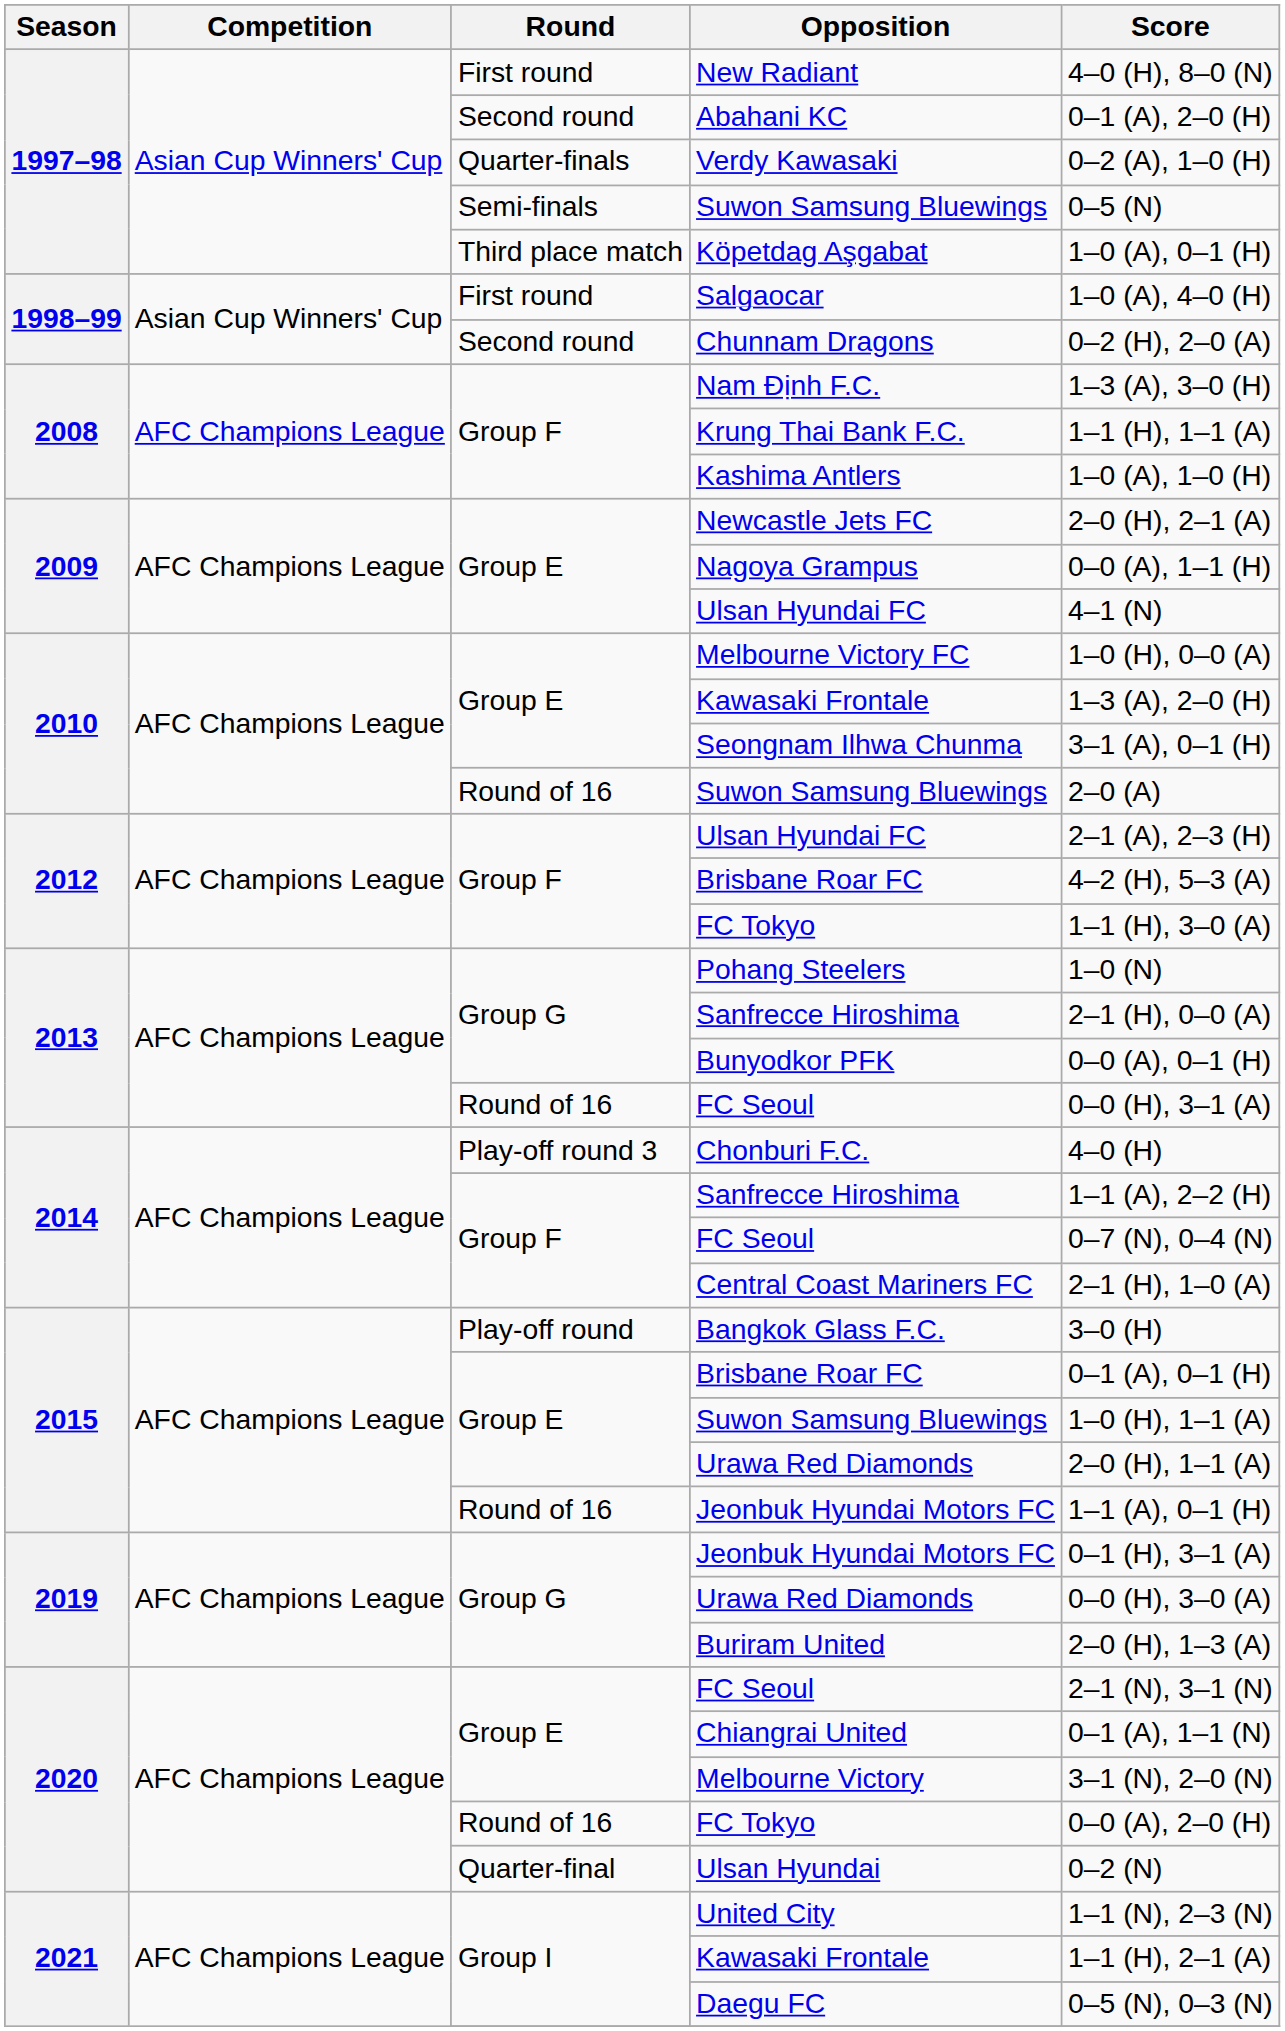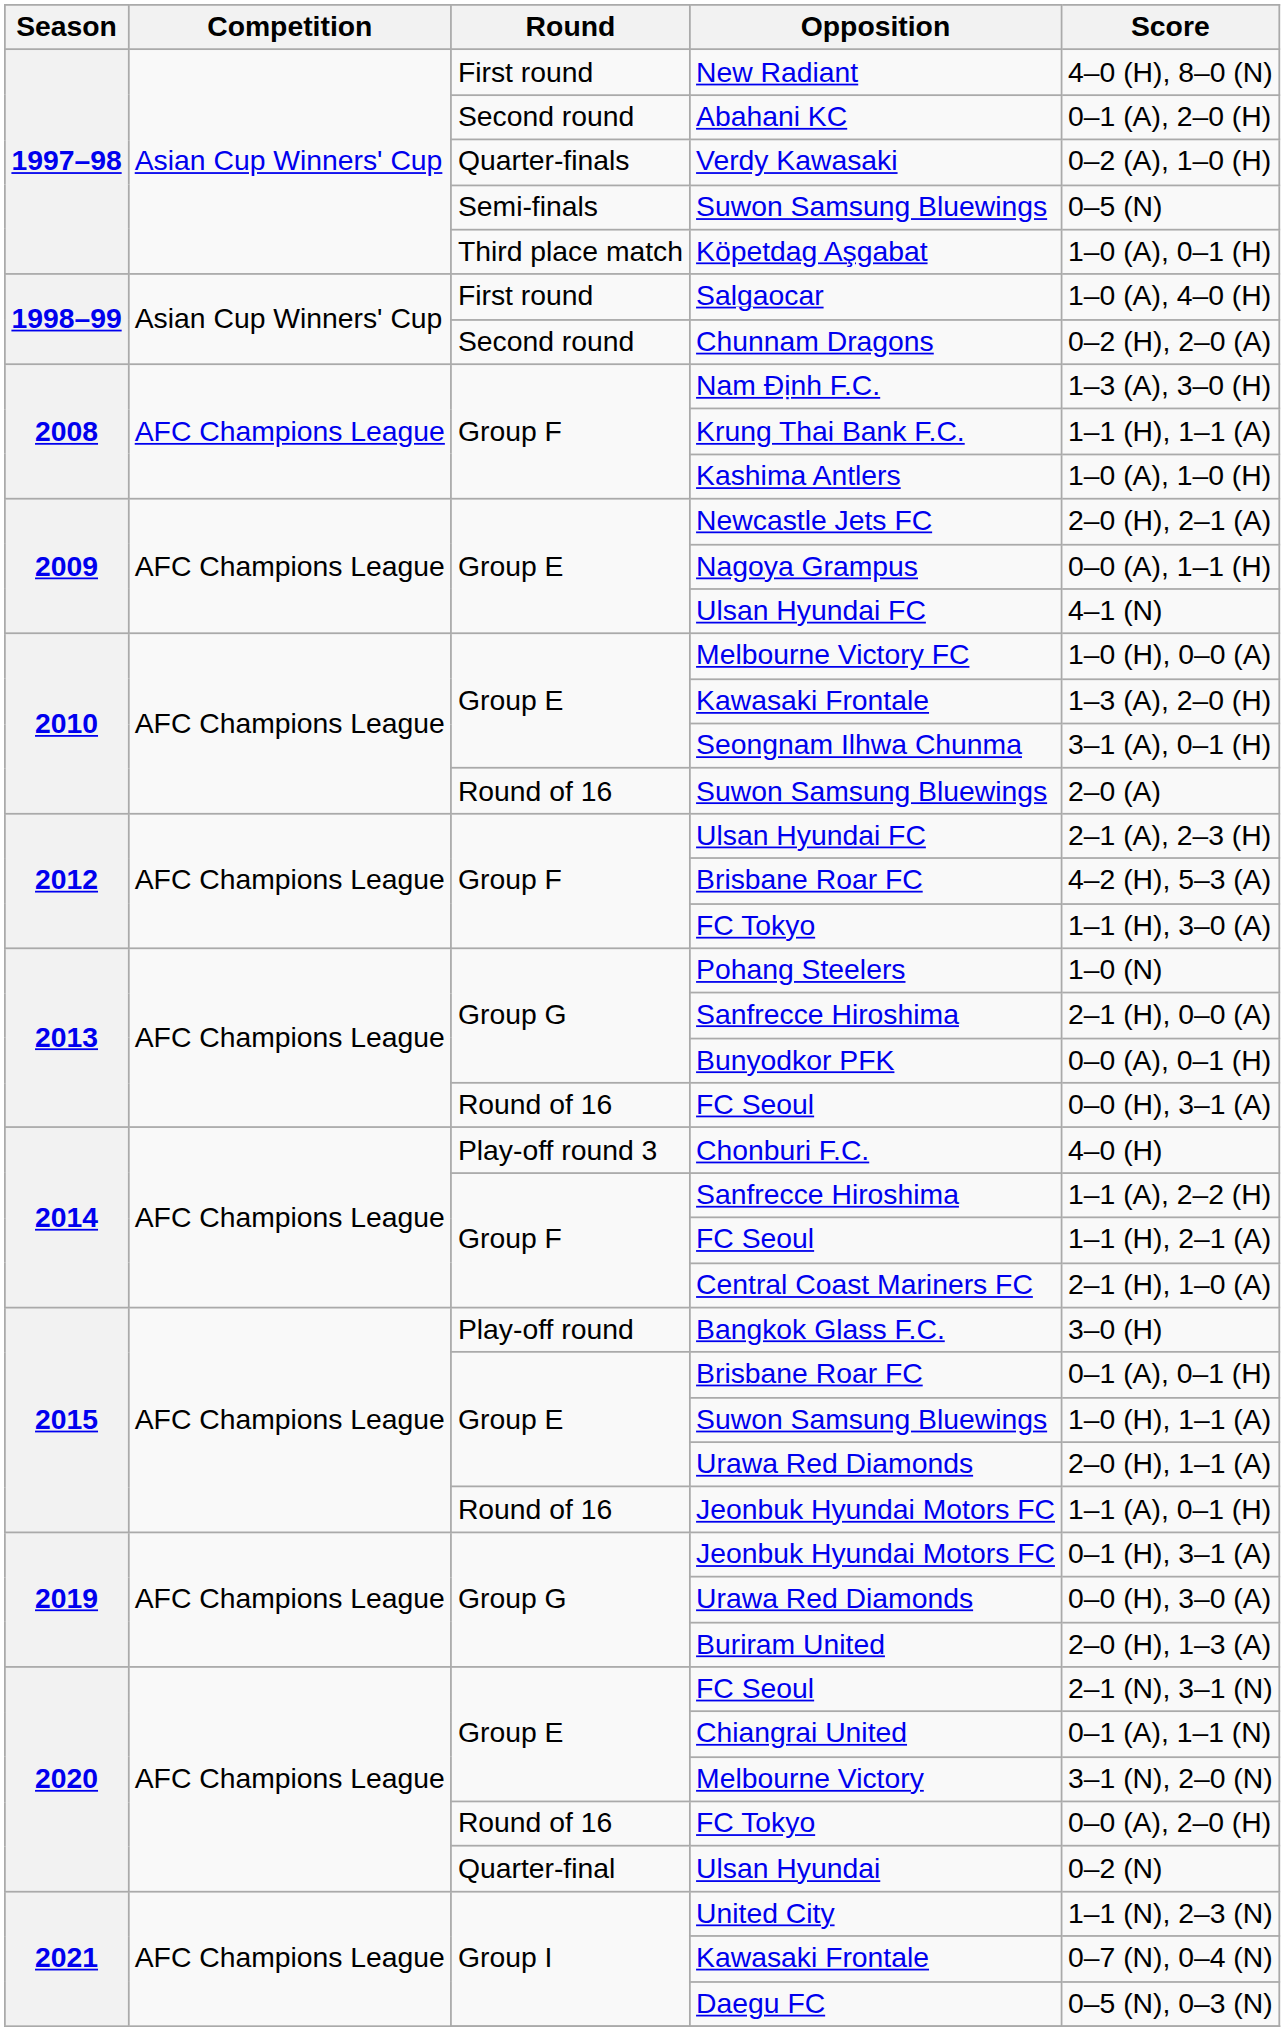Group F / FC Seoul | Score: 0–7 (N), 0–4 (N) -> 1–1 (H), 2–1 (A)
Group I / Kawasaki Frontale | Score: 1–1 (H), 2–1 (A) -> 0–7 (N), 0–4 (N)
